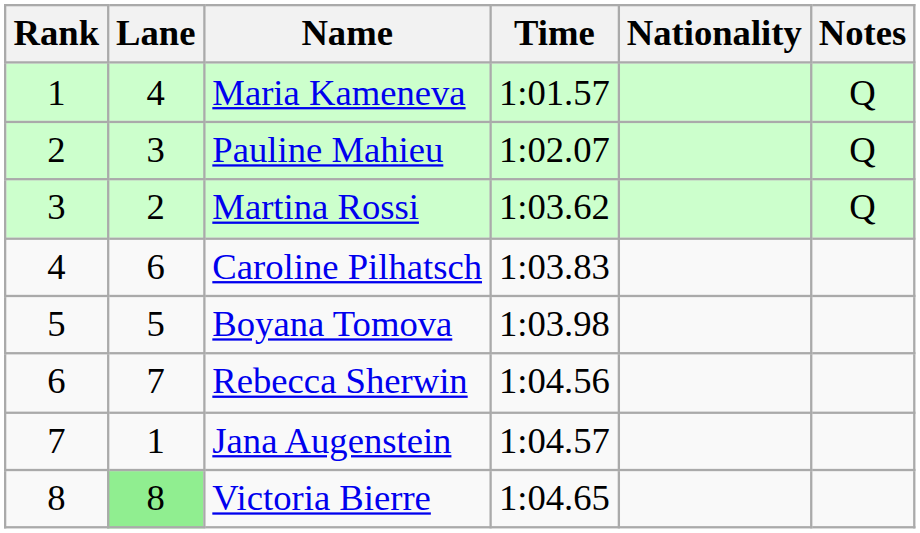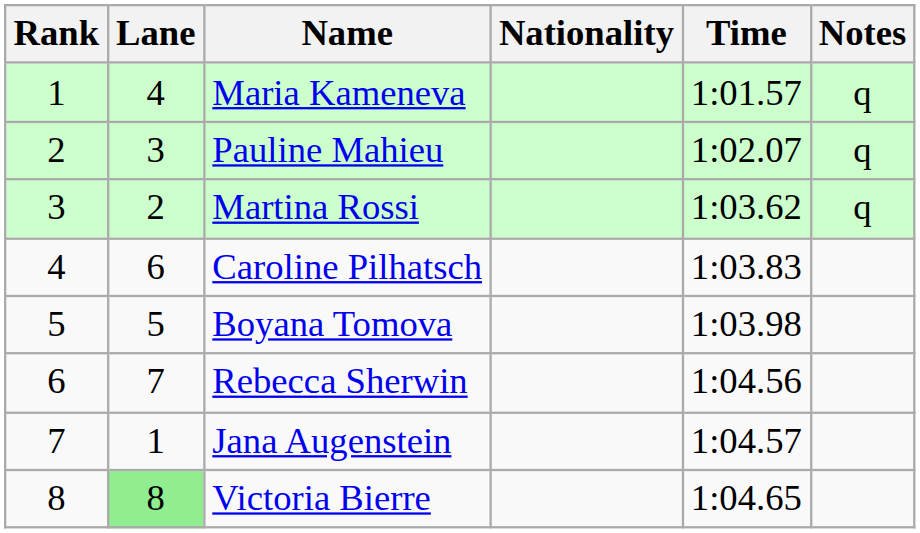columns swapped: Nationality <-> Time
Maria Kameneva | Notes: Q -> q
Pauline Mahieu | Notes: Q -> q
Martina Rossi | Notes: Q -> q
